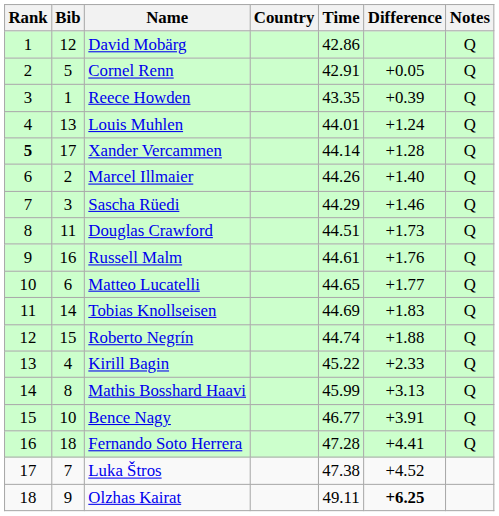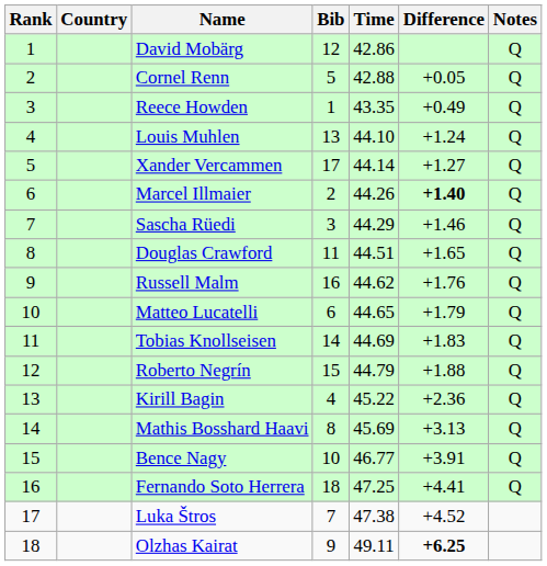columns swapped: Bib <-> Country
Cornel Renn | Time: 42.91 -> 42.88
Reece Howden | Difference: +0.39 -> +0.49
Louis Muhlen | Time: 44.01 -> 44.10
Xander Vercammen | Rank: bold -> normal
Xander Vercammen | Difference: +1.28 -> +1.27
Marcel Illmaier | Difference: normal -> bold
Douglas Crawford | Difference: +1.73 -> +1.65
Russell Malm | Time: 44.61 -> 44.62
Matteo Lucatelli | Difference: +1.77 -> +1.79
Roberto Negrín | Time: 44.74 -> 44.79
Kirill Bagin | Difference: +2.33 -> +2.36
Mathis Bosshard Haavi | Time: 45.99 -> 45.69
Fernando Soto Herrera | Time: 47.28 -> 47.25
